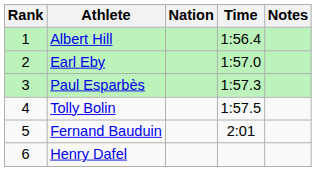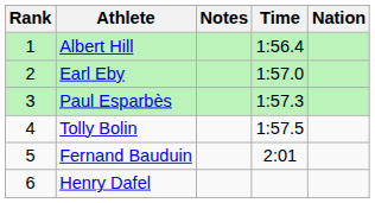columns swapped: Nation <-> Notes
